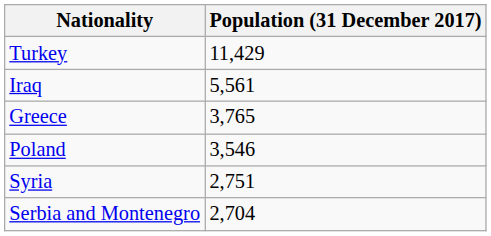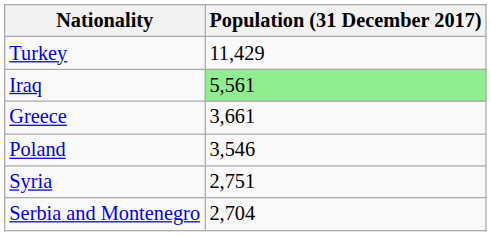Iraq | Population (31 December 2017): no background -> lightgreen background
Greece | Population (31 December 2017): 3,765 -> 3,661
